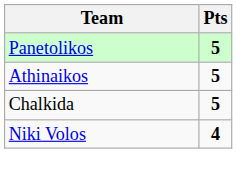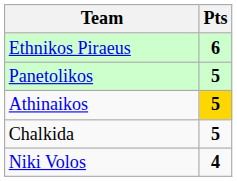+ row: Ethnikos Piraeus | 6
Athinaikos | Pts: no background -> gold background
